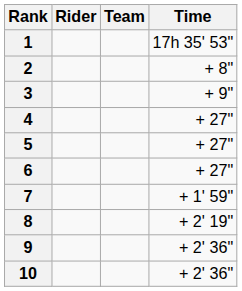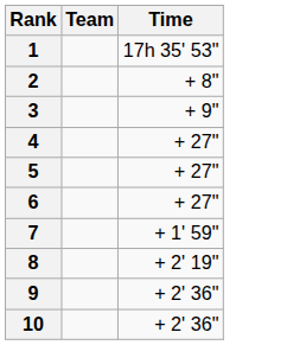- column: Rider
